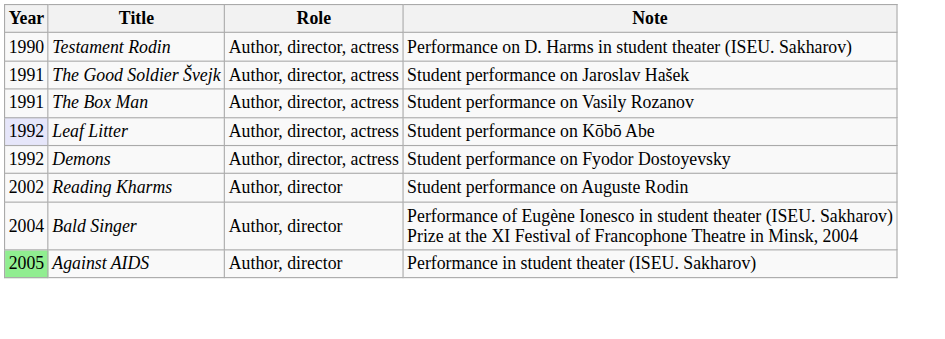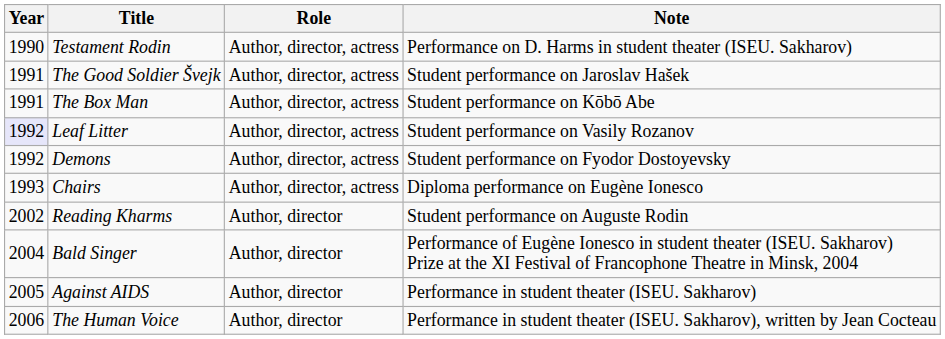The Box Man | Note: Student performance on Vasily Rozanov -> Student performance on Kōbō Abe
Leaf Litter | Note: Student performance on Kōbō Abe -> Student performance on Vasily Rozanov
+ row: 1993 | Chairs | Author, director, actress | Diploma performance on Eugène Ionesco
Against AIDS | Year: lightgreen background -> no background
+ row: 2006 | The Human Voice | Author, director | Performance in student theater (ISEU. Sakharov), written by Jean Cocteau
